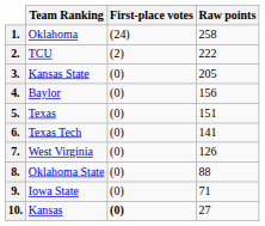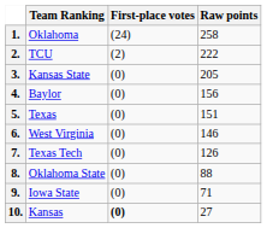6. | Team Ranking: Texas Tech -> West Virginia
6. | Raw points: 141 -> 146
7. | Team Ranking: West Virginia -> Texas Tech
